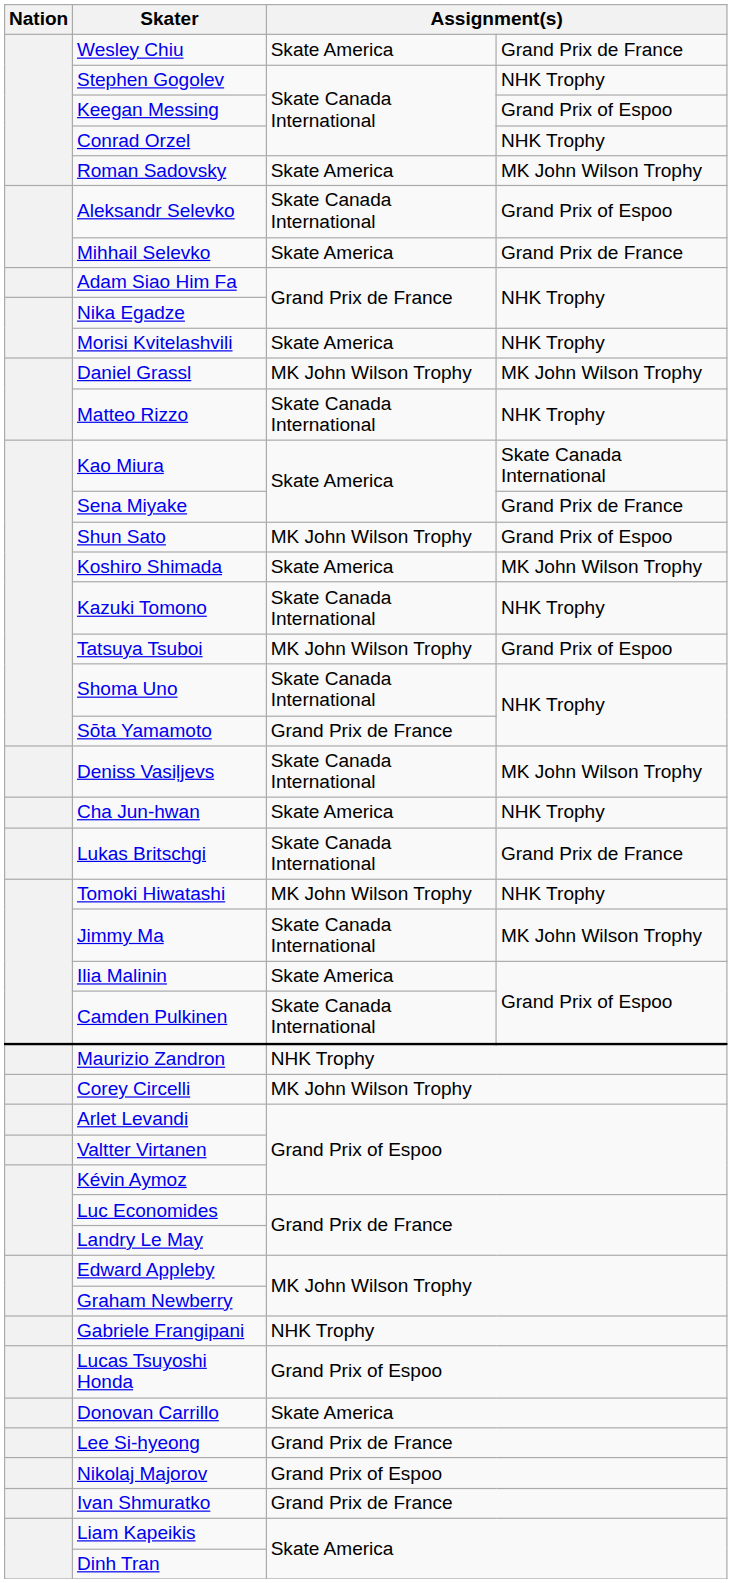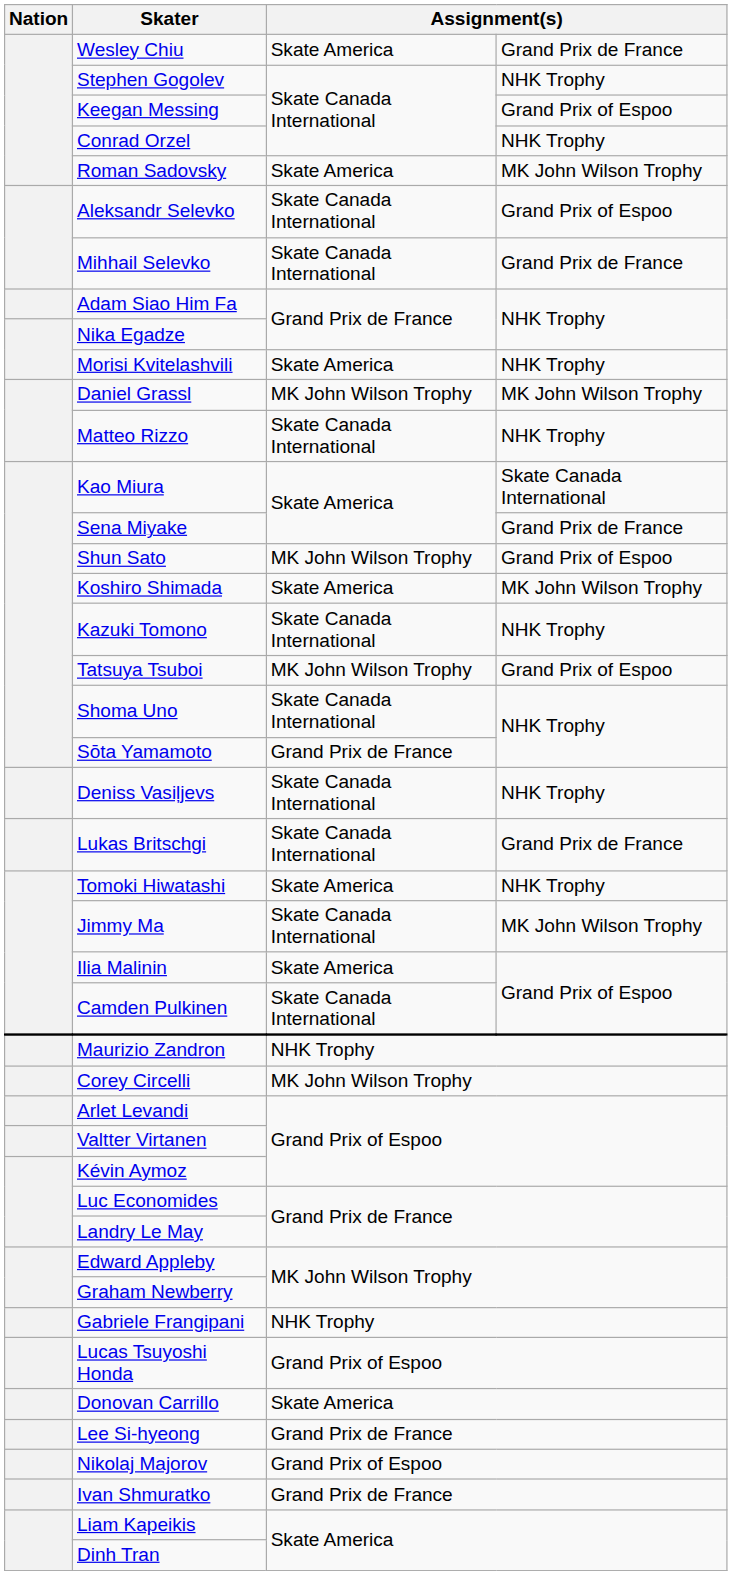Mihhail Selevko | column 3: Skate America -> Skate Canada International
Deniss Vasiļjevs | column 4: MK John Wilson Trophy -> NHK Trophy
- row: Cha Jun-hwan | Skate America | NHK Trophy
Tomoki Hiwatashi | column 3: MK John Wilson Trophy -> Skate America
